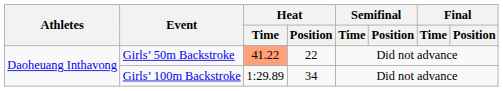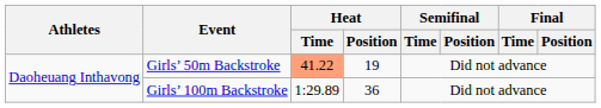Girls’ 50m Backstroke | Heat / Position: 22 -> 19
Girls’ 100m Backstroke | Heat / Position: 34 -> 36
